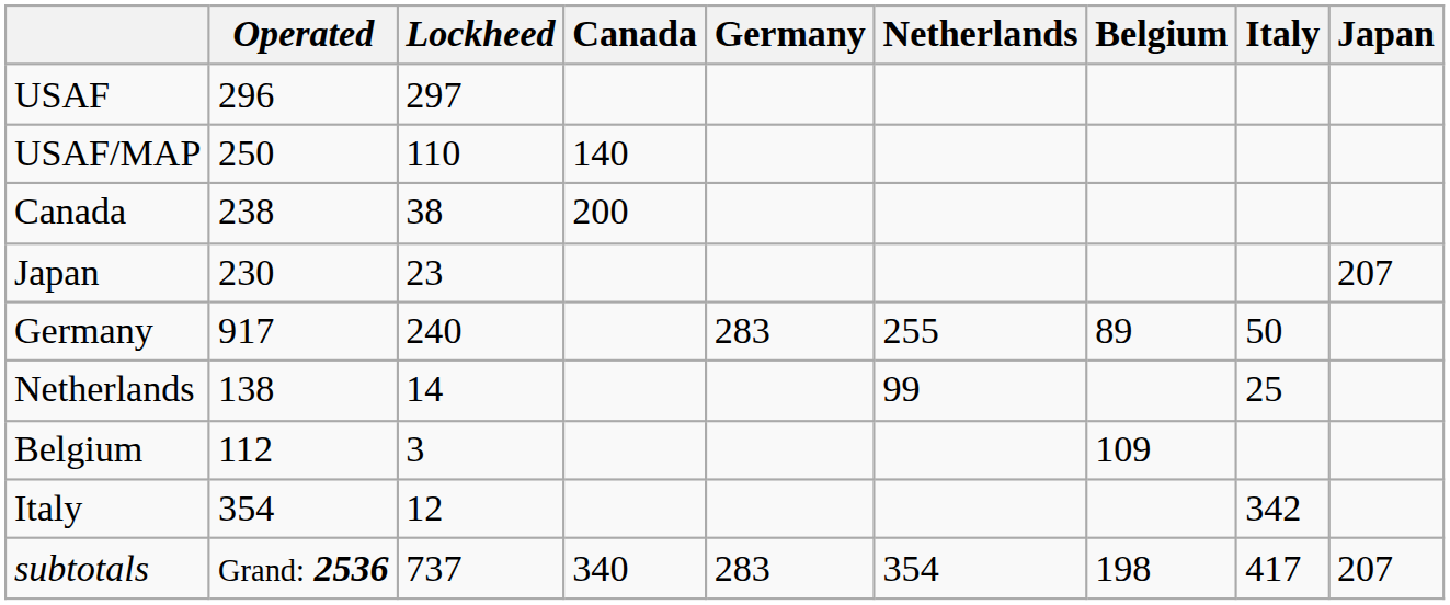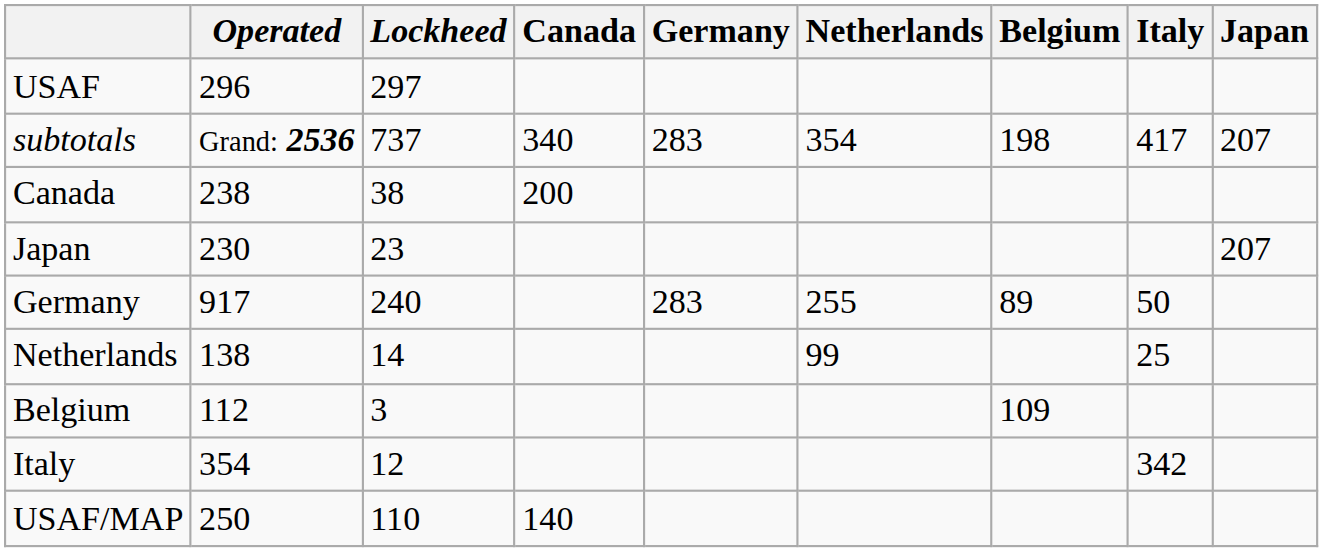rows swapped: USAF/MAP <-> subtotals
